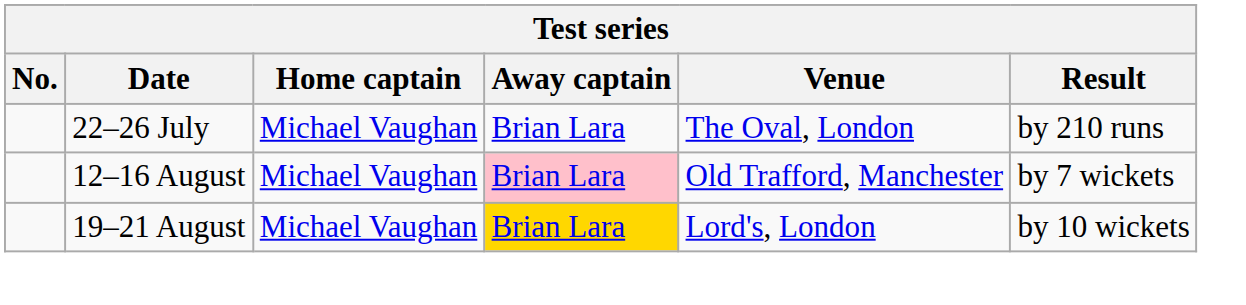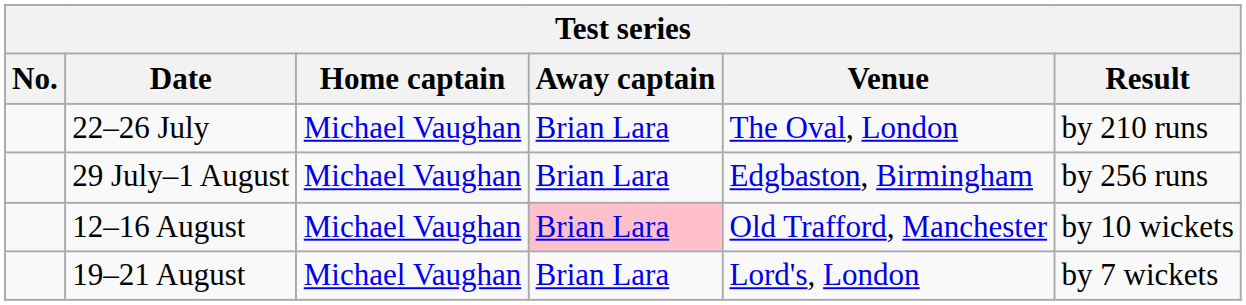+ row: 29 July–1 August | Michael Vaughan | Brian Lara | Edgbaston, Birmingham | by 256 runs
12–16 August | Result: by 7 wickets -> by 10 wickets
19–21 August | Away captain: gold background -> no background
19–21 August | Result: by 10 wickets -> by 7 wickets
